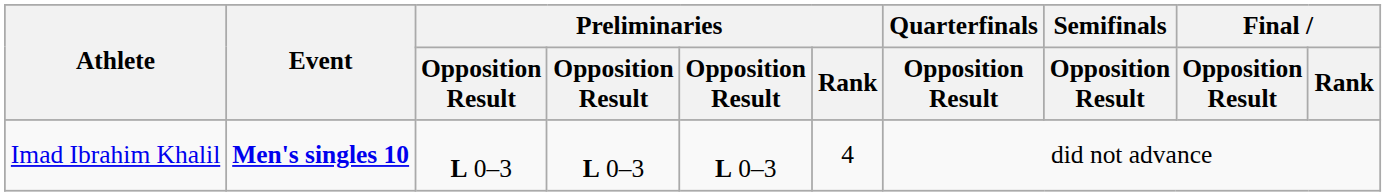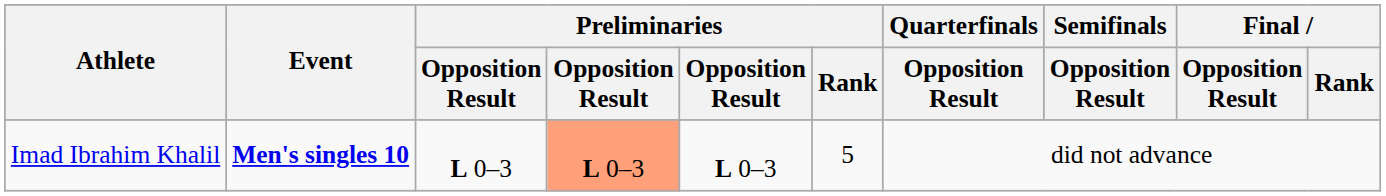Imad Ibrahim Khalil | column 4: no background -> lightsalmon background
Imad Ibrahim Khalil | Preliminaries / Rank: 4 -> 5
